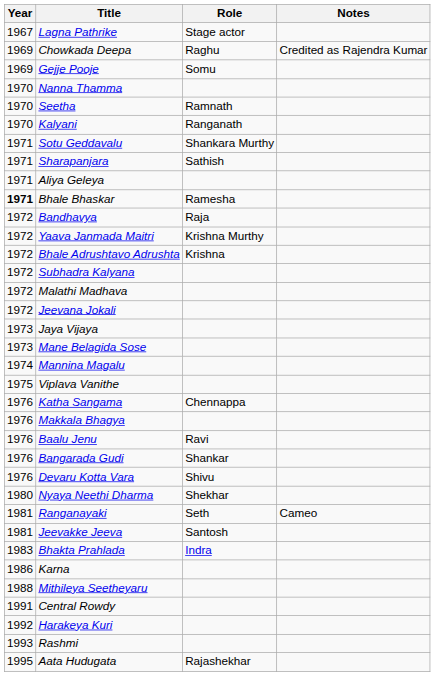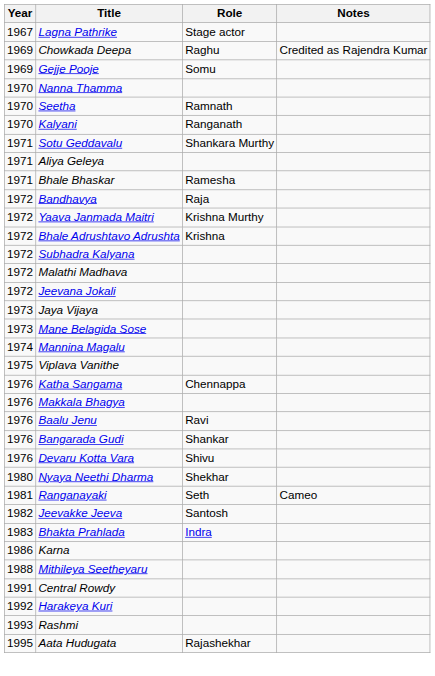- row: 1971 | Sharapanjara | Sathish
Bhale Bhaskar | Year: bold -> normal
Jeevakke Jeeva | Year: 1981 -> 1982
